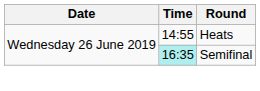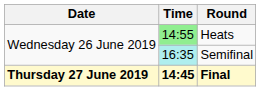Heats | Time: no background -> lightgreen background
+ row: Thursday 27 June 2019 | 14:45 | Final
